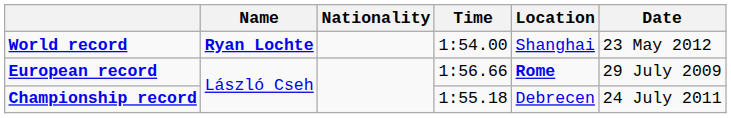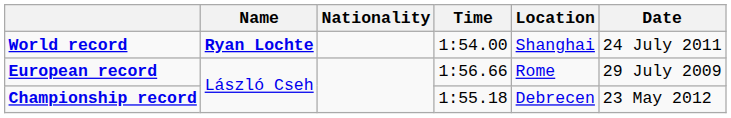World record | Date: 23 May 2012 -> 24 July 2011
European record | Location: bold -> normal
Championship record | Date: 24 July 2011 -> 23 May 2012
